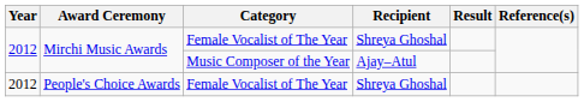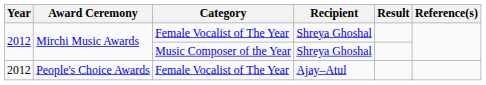Mirchi Music Awards / Music Composer of the Year | Recipient: Ajay–Atul -> Shreya Ghoshal
People's Choice Awards | Recipient: Shreya Ghoshal -> Ajay–Atul
